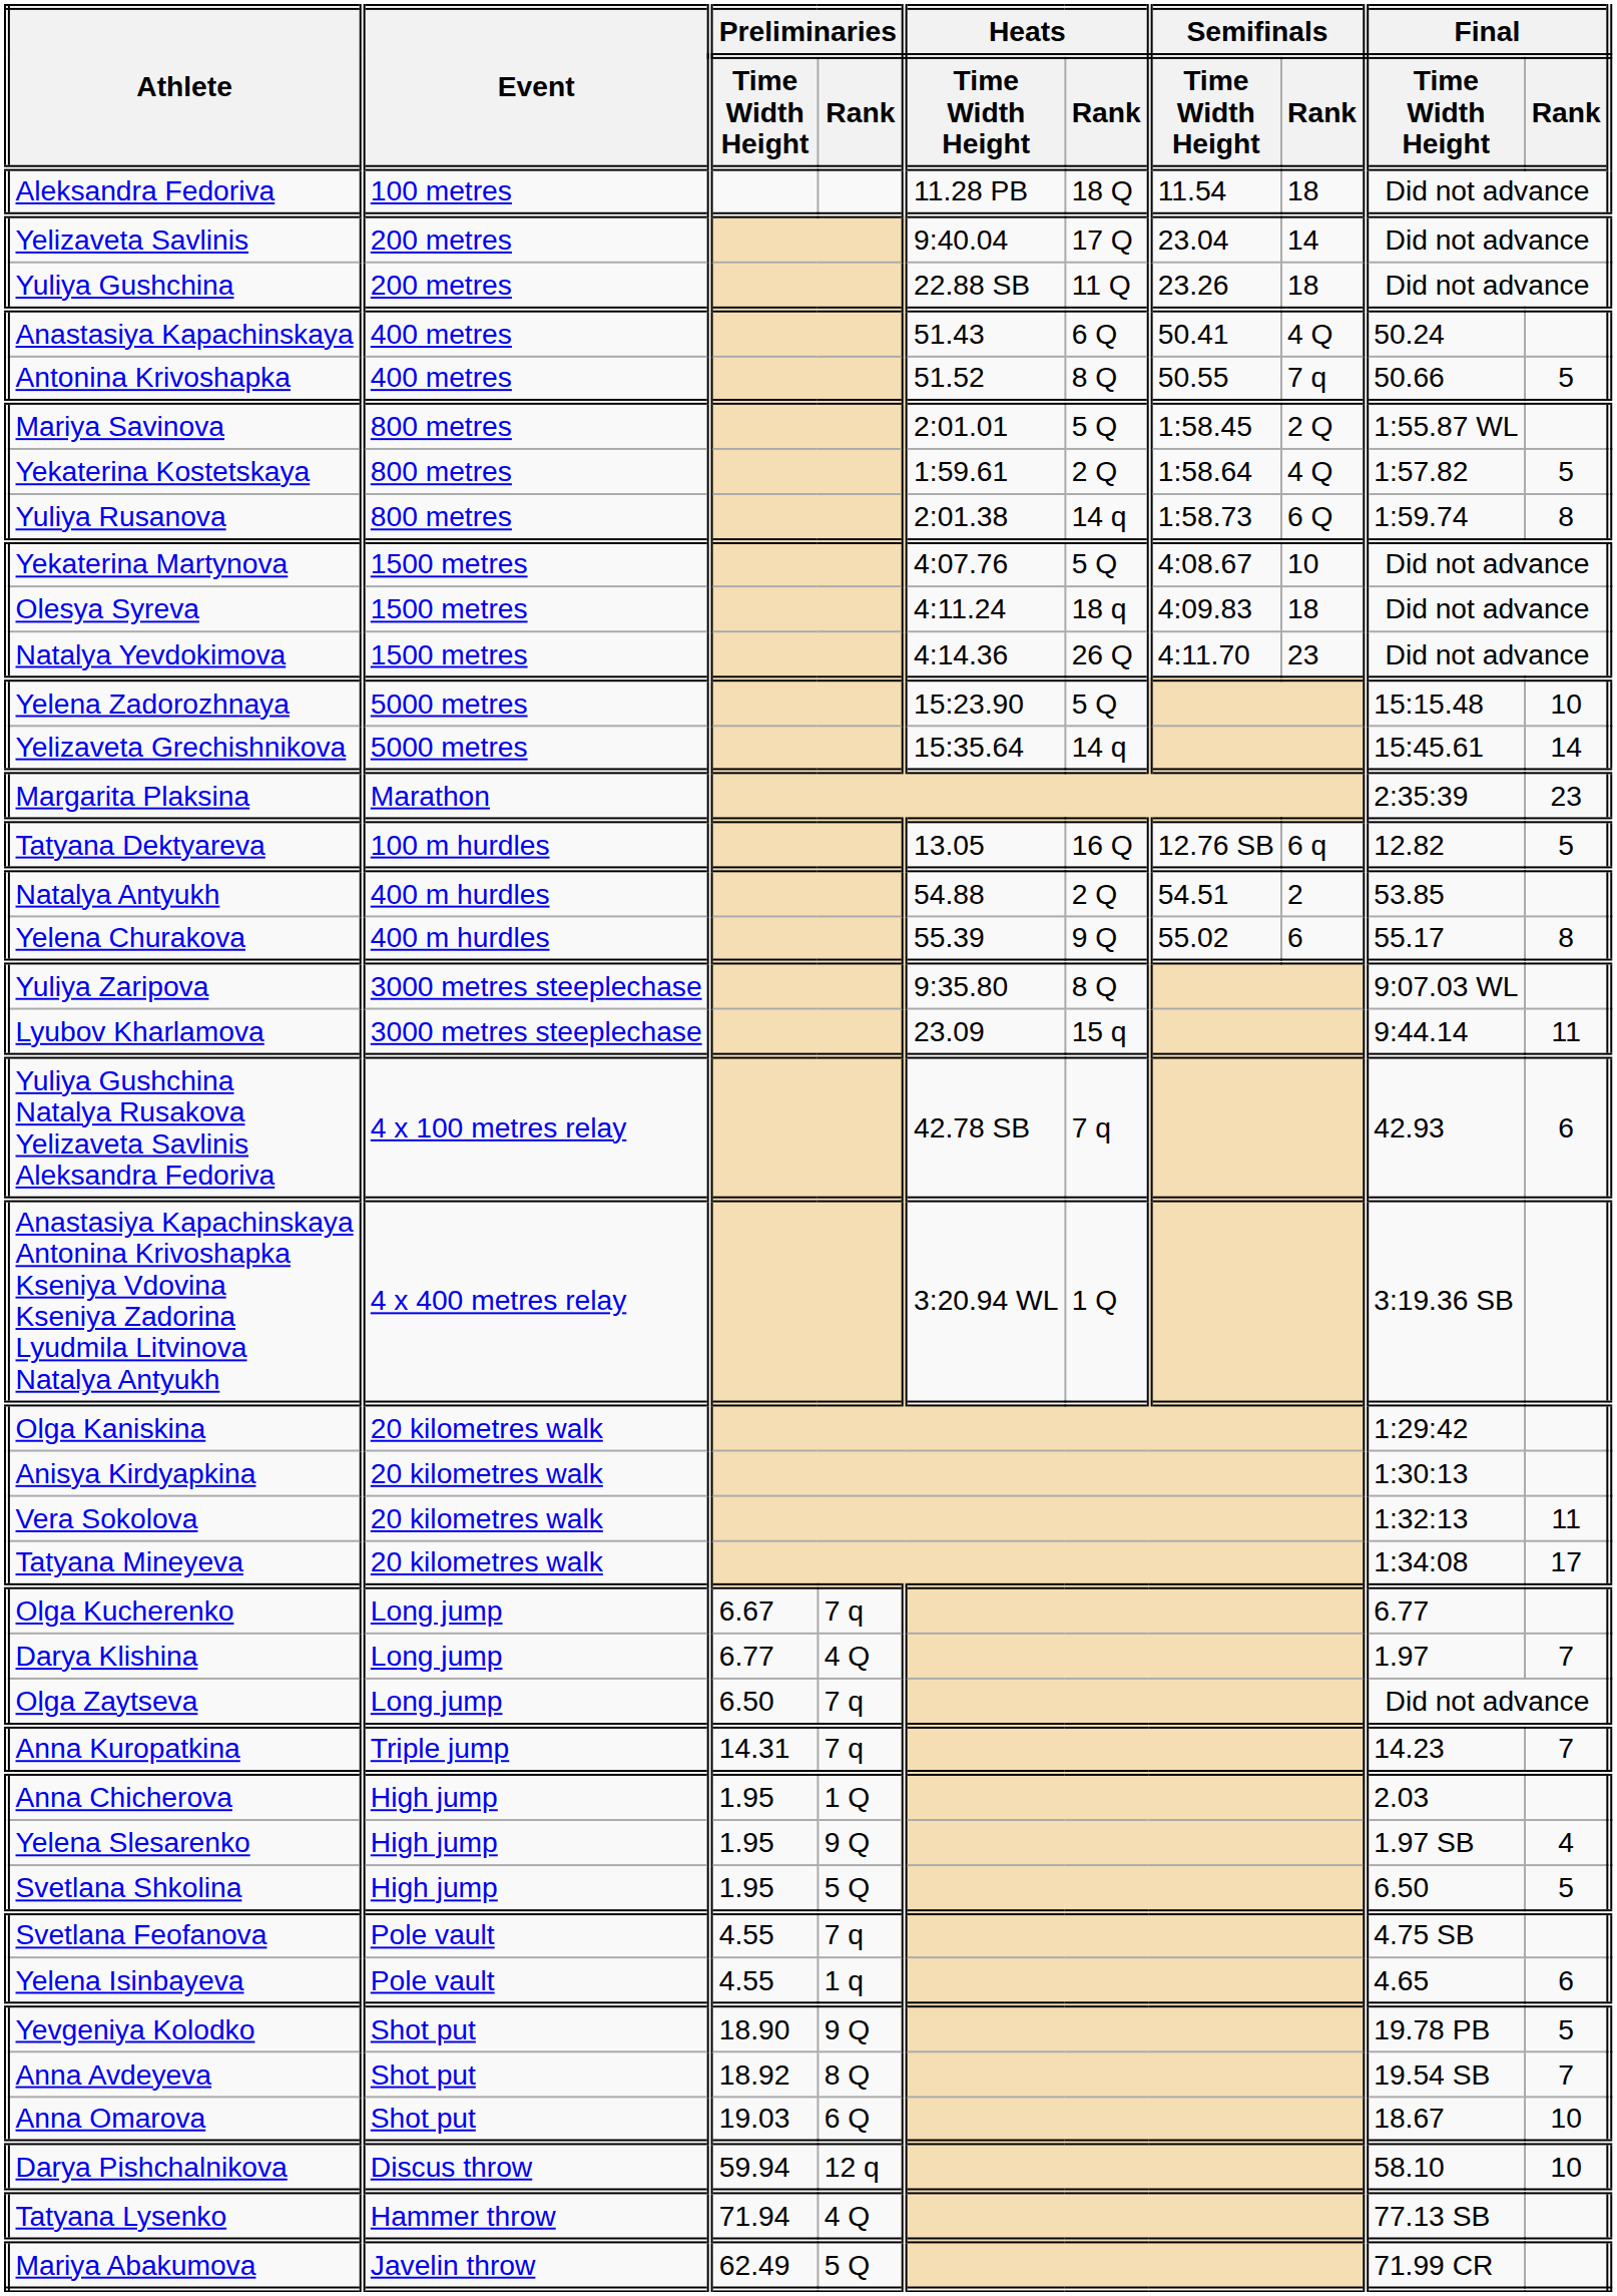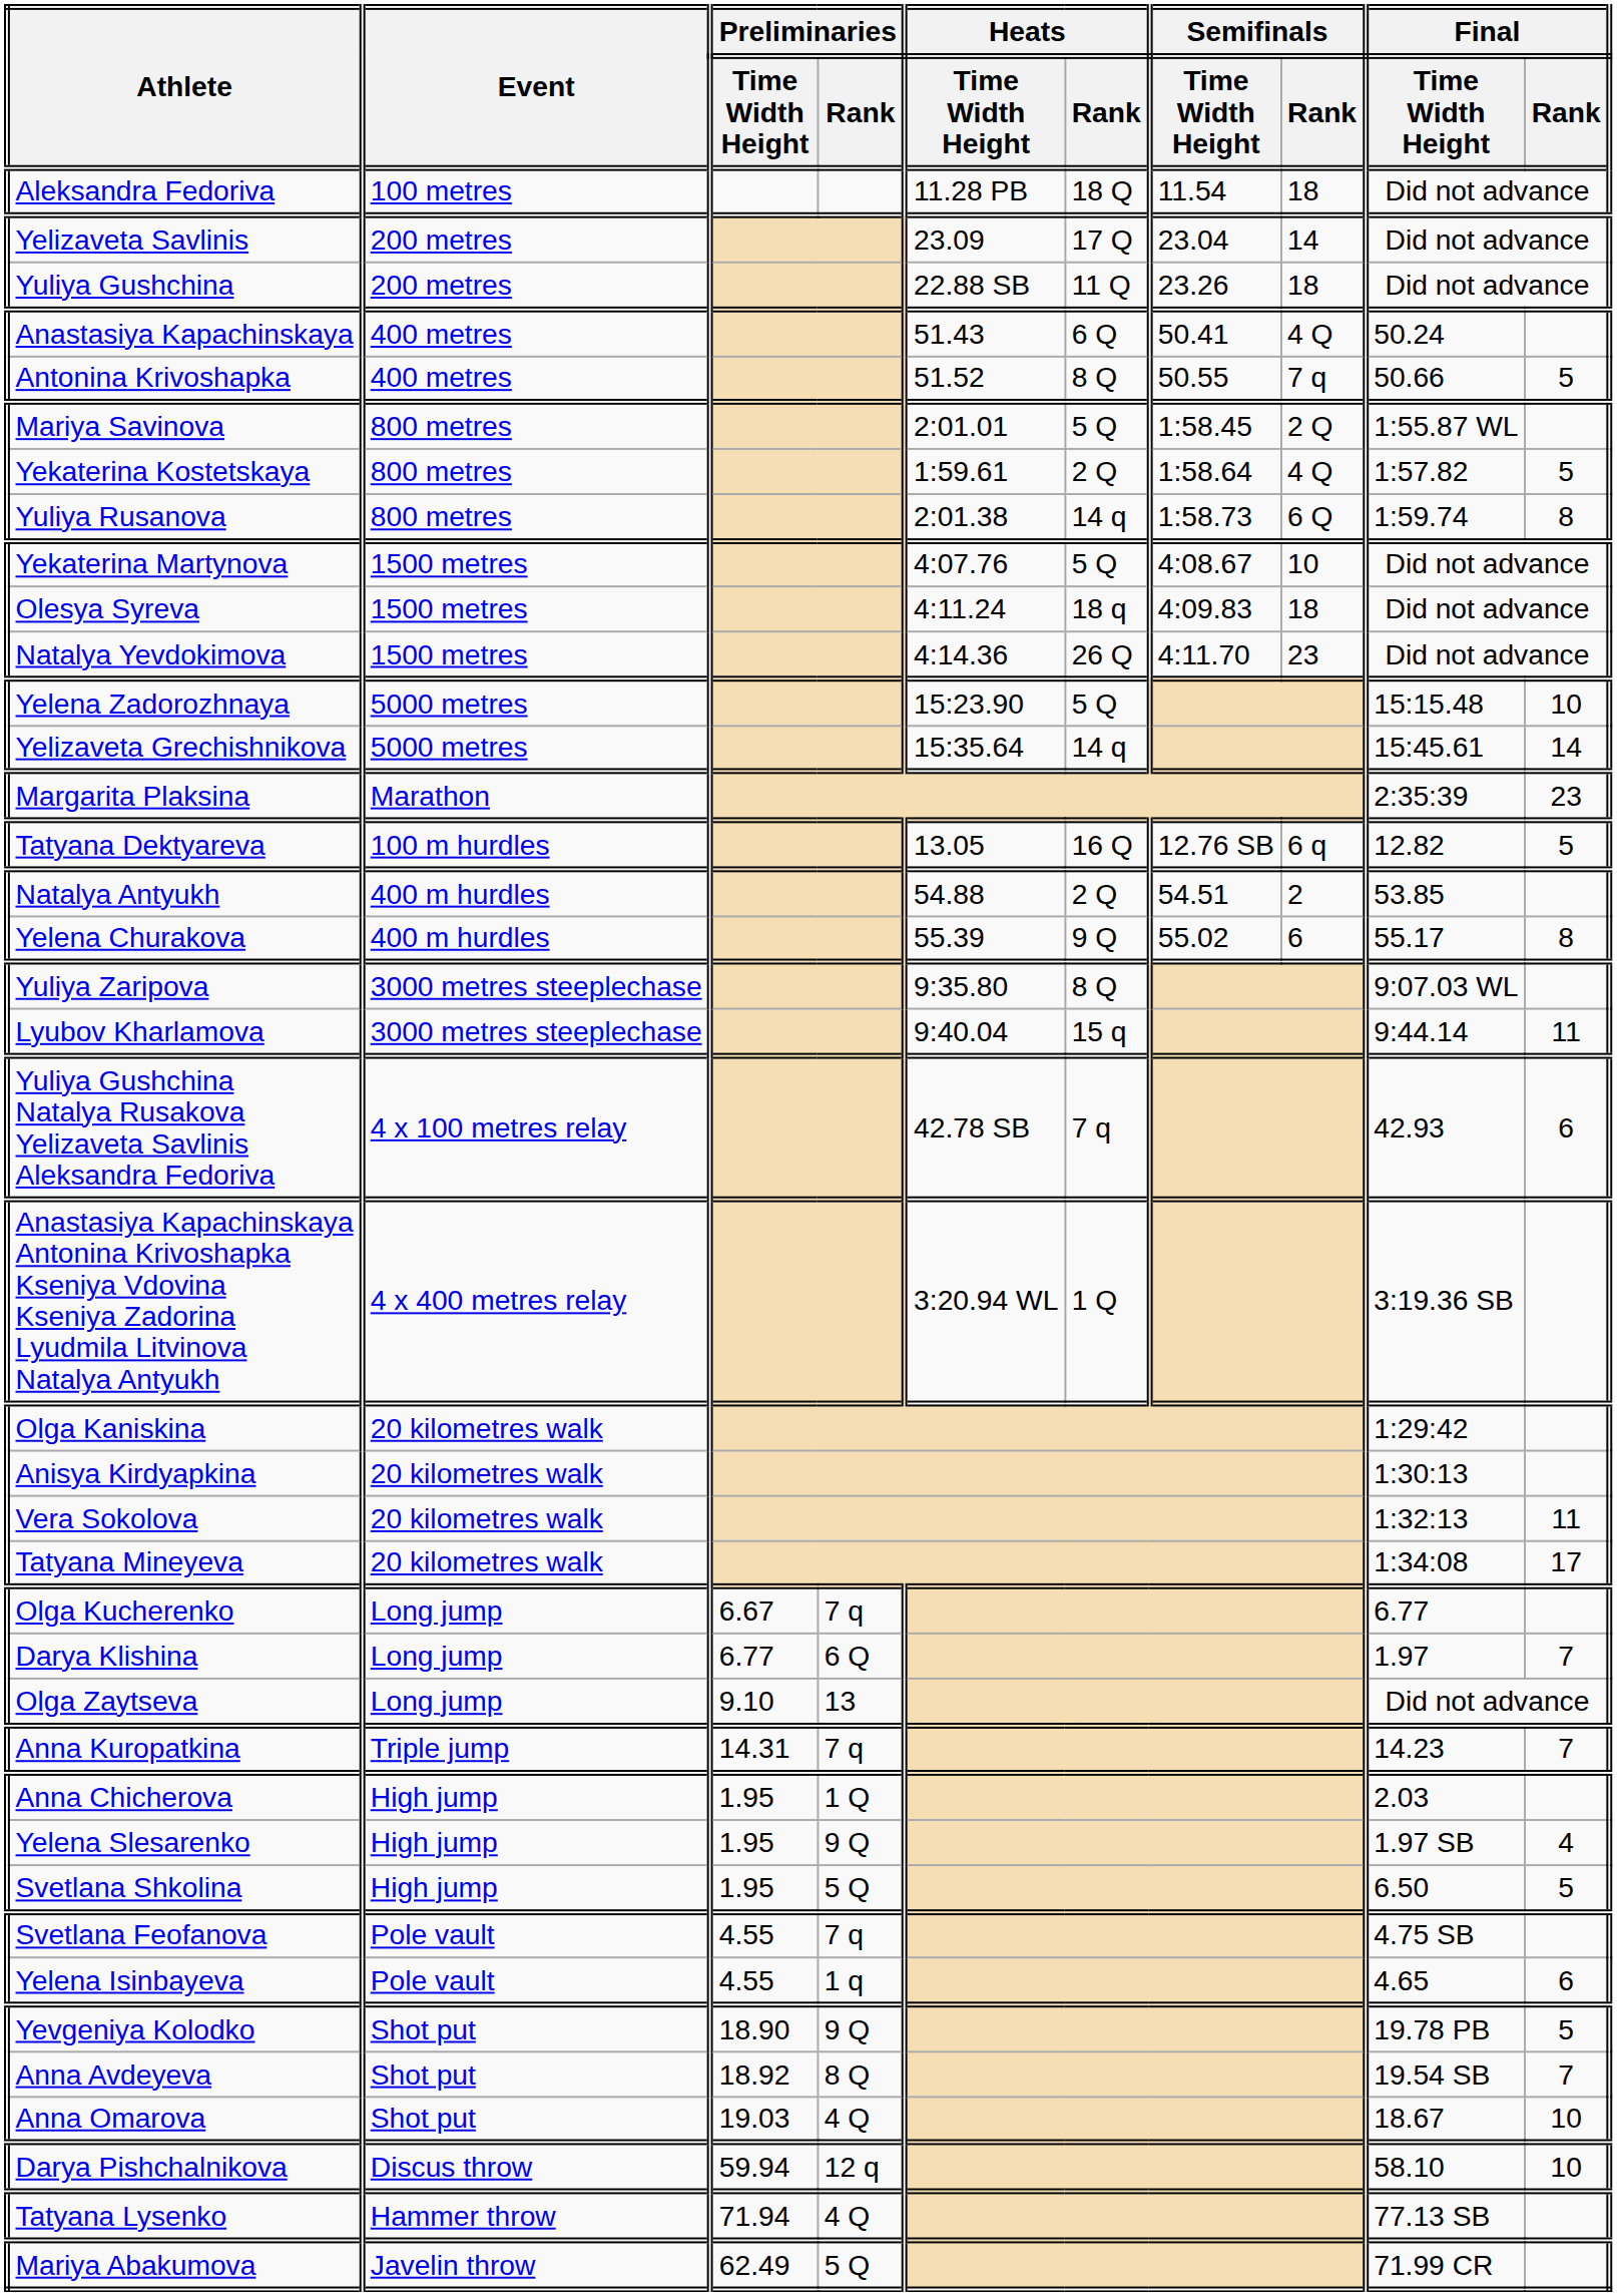Yelizaveta Savlinis | Heats / Time Width Height: 9:40.04 -> 23.09
Lyubov Kharlamova | Heats / Time Width Height: 23.09 -> 9:40.04
Darya Klishina | Preliminaries / Rank: 4 Q -> 6 Q
Olga Zaytseva | Preliminaries / Time Width Height: 6.50 -> 9.10
Olga Zaytseva | Preliminaries / Rank: 7 q -> 13
Anna Omarova | Preliminaries / Rank: 6 Q -> 4 Q
